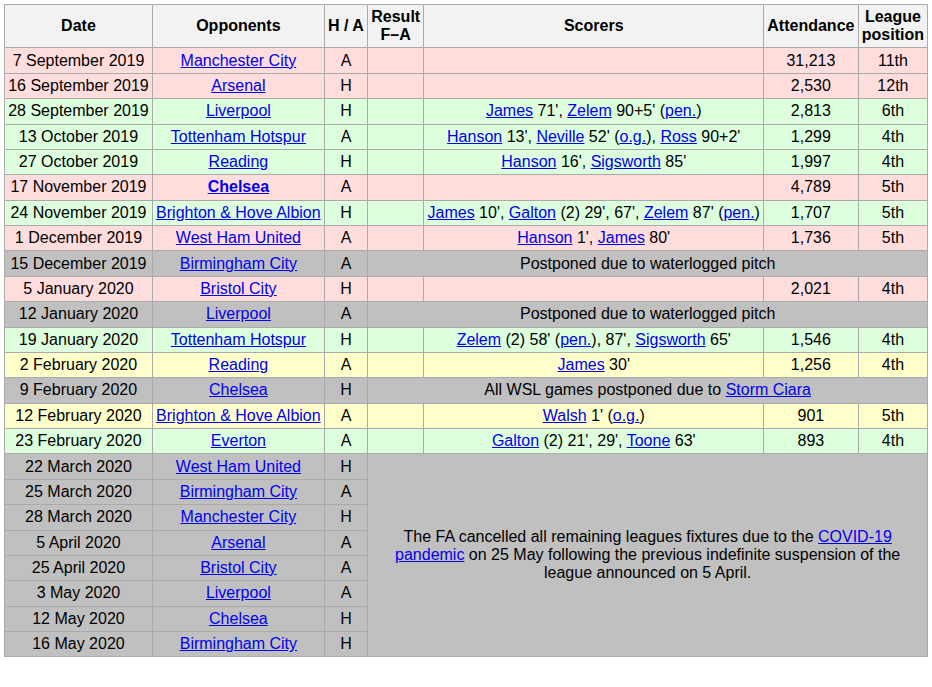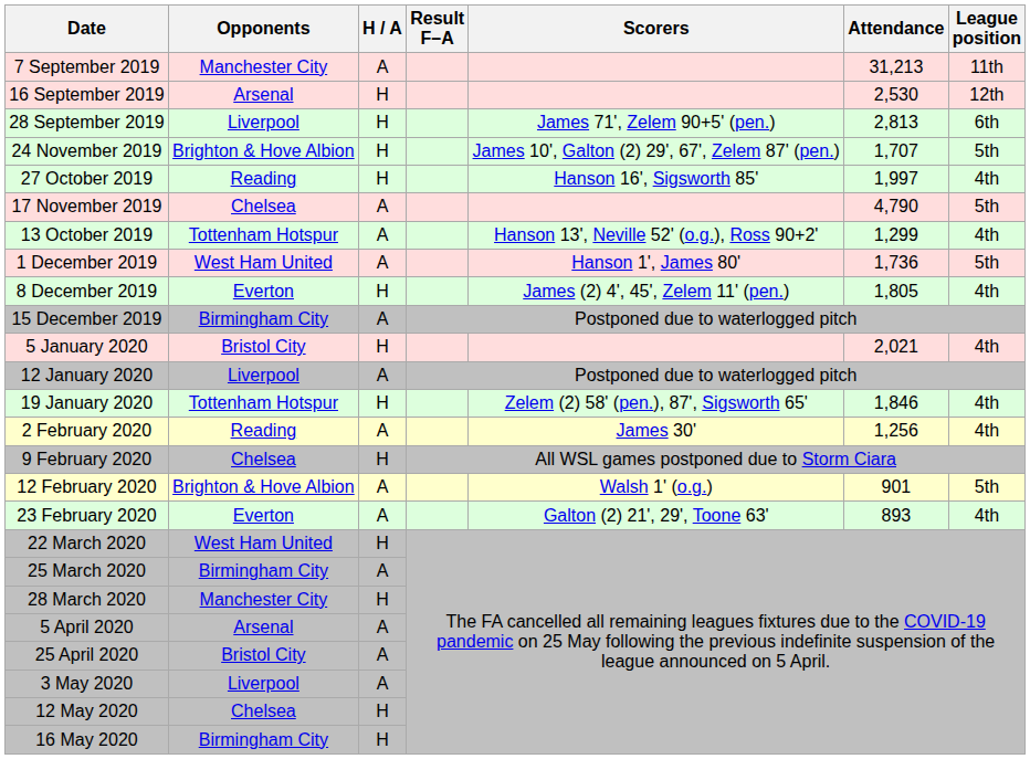rows swapped: 13 October 2019 <-> 24 November 2019
17 November 2019 | Opponents: bold -> normal
17 November 2019 | Attendance: 4,789 -> 4,790
+ row: 8 December 2019 | Everton | H | James (2) 4', 45', Zelem 11' (pen.) | 1,805 | 4th
19 January 2020 | Attendance: 1,546 -> 1,846
